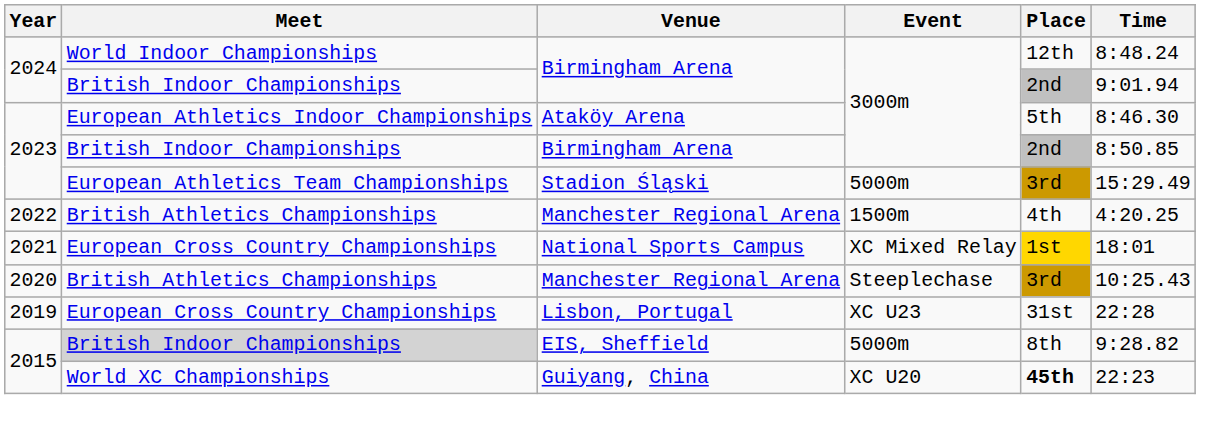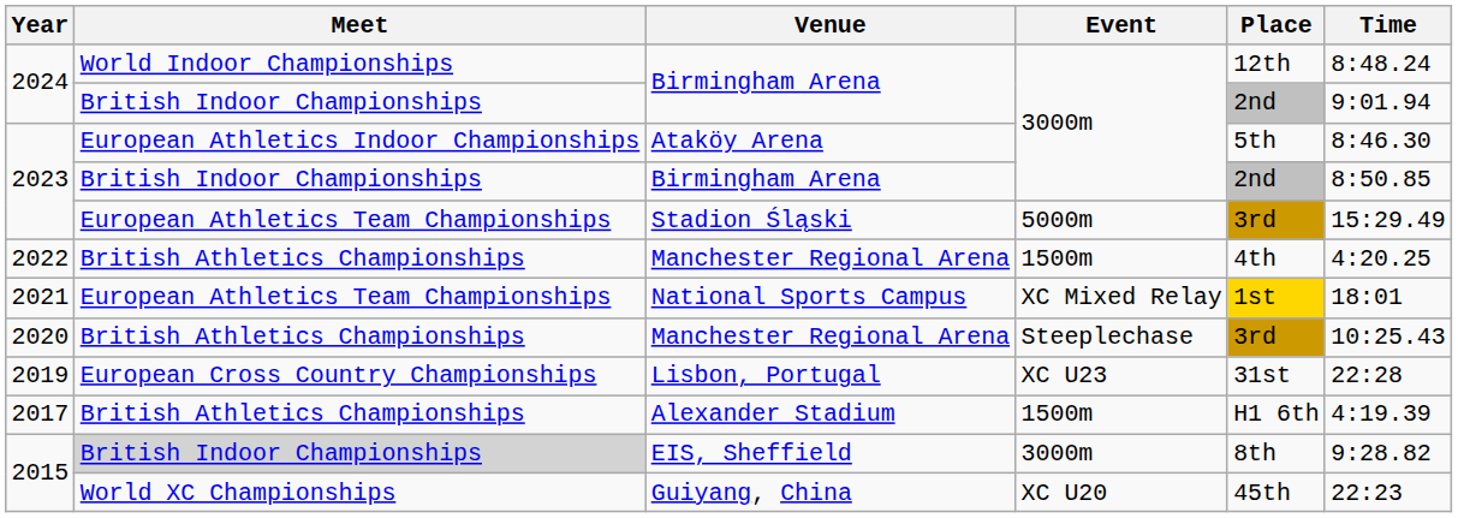National Sports Campus | Meet: European Cross Country Championships -> European Athletics Team Championships
+ row: 2017 | British Athletics Championships | Alexander Stadium | 1500m | H1 6th | 4:19.39
EIS, Sheffield | Event: 5000m -> 3000m
Guiyang, China | Place: bold -> normal
